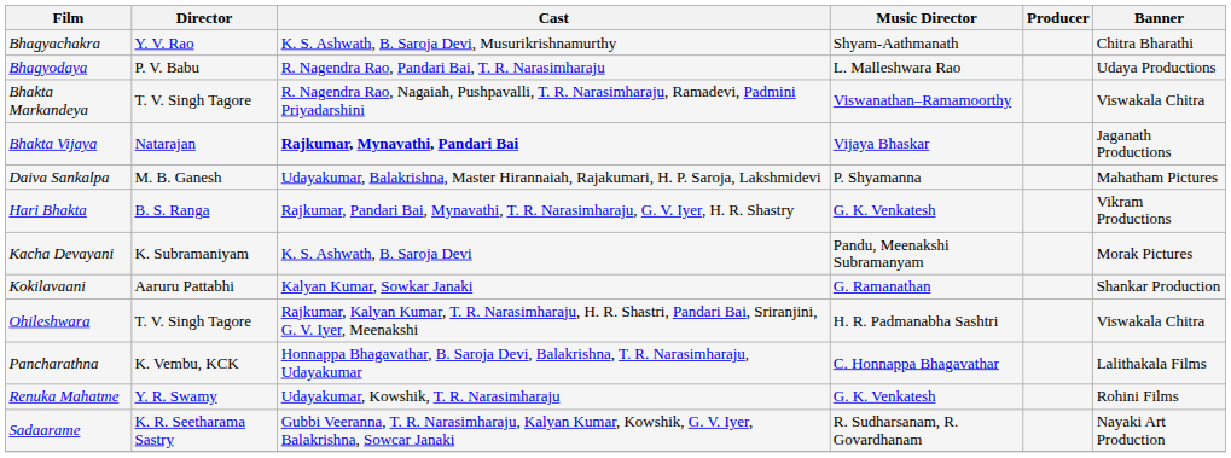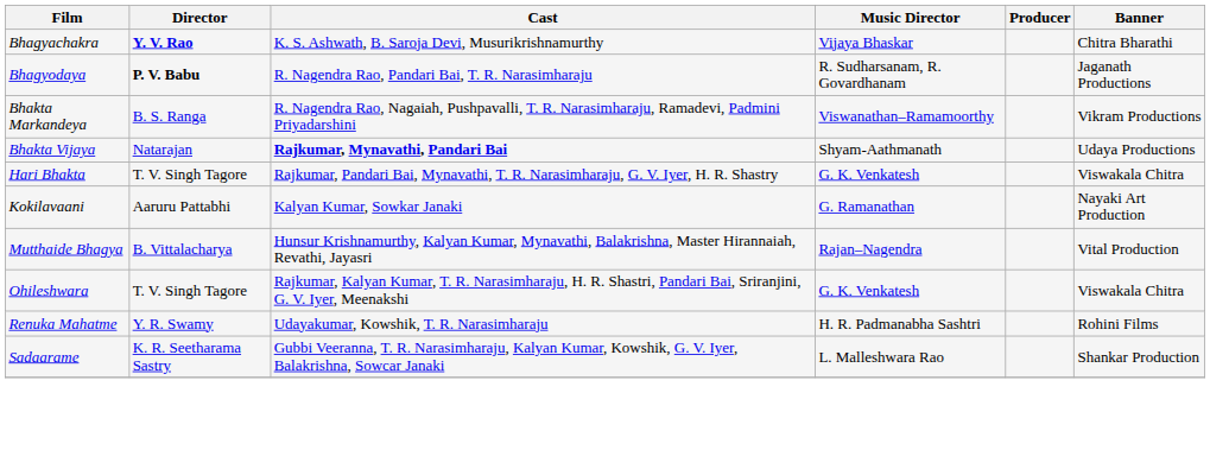Bhagyachakra | Director: normal -> bold
Bhagyachakra | Music Director: Shyam-Aathmanath -> Vijaya Bhaskar
Bhagyodaya | Director: normal -> bold
Bhagyodaya | Music Director: L. Malleshwara Rao -> R. Sudharsanam, R. Govardhanam
Bhagyodaya | Banner: Udaya Productions -> Jaganath Productions
Bhakta Markandeya | Director: T. V. Singh Tagore -> B. S. Ranga
Bhakta Markandeya | Banner: Viswakala Chitra -> Vikram Productions
Bhakta Vijaya | Music Director: Vijaya Bhaskar -> Shyam-Aathmanath
Bhakta Vijaya | Banner: Jaganath Productions -> Udaya Productions
- row: Daiva Sankalpa | M. B. Ganesh | Udayakumar, Balakrishna, Master Hirannaiah, Rajakumari, H. P. Saroja, Lakshmidevi | P. Shyamanna | Mahatham Pictures
Hari Bhakta | Director: B. S. Ranga -> T. V. Singh Tagore
Hari Bhakta | Banner: Vikram Productions -> Viswakala Chitra
- row: Kacha Devayani | K. Subramaniyam | K. S. Ashwath, B. Saroja Devi | Pandu, Meenakshi Subramanyam | Morak Pictures
Kokilavaani | Banner: Shankar Production -> Nayaki Art Production
+ row: Mutthaide Bhagya | B. Vittalacharya | Hunsur Krishnamurthy, Kalyan Kumar, Mynavathi, Balakrishna, Master Hirannaiah, Revathi, Jayasri | Rajan–Nagendra | Vital Production
Ohileshwara | Music Director: H. R. Padmanabha Sashtri -> G. K. Venkatesh
- row: Pancharathna | K. Vembu, KCK | Honnappa Bhagavathar, B. Saroja Devi, Balakrishna, T. R. Narasimharaju, Udayakumar | C. Honnappa Bhagavathar | Lalithakala Films
Renuka Mahatme | Music Director: G. K. Venkatesh -> H. R. Padmanabha Sashtri
Sadaarame | Music Director: R. Sudharsanam, R. Govardhanam -> L. Malleshwara Rao
Sadaarame | Banner: Nayaki Art Production -> Shankar Production
